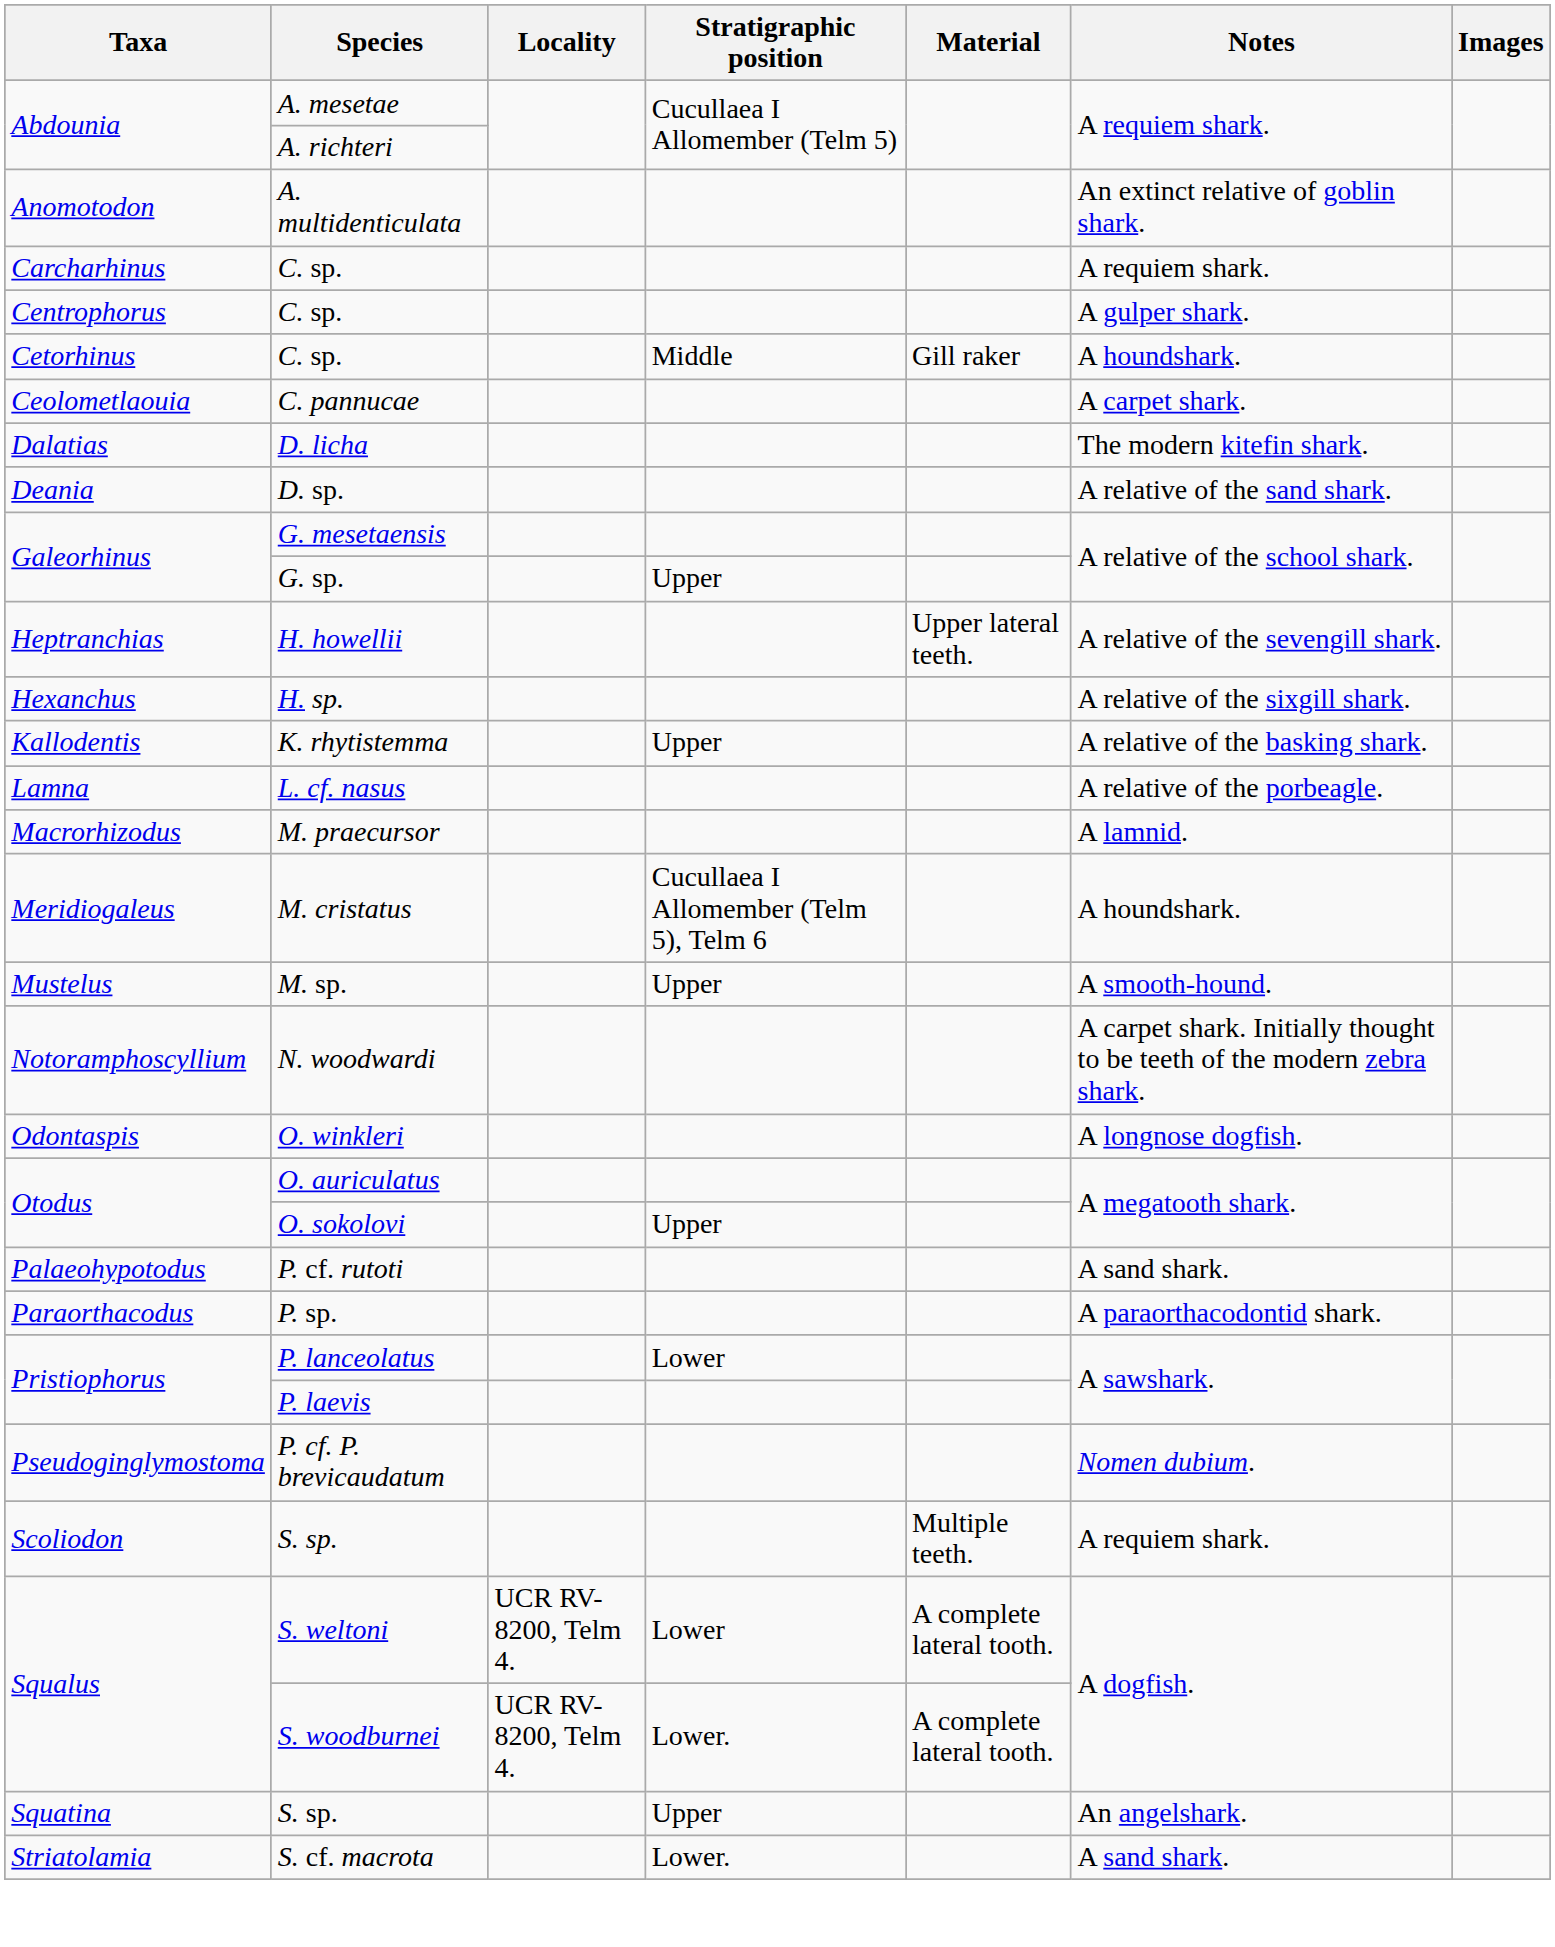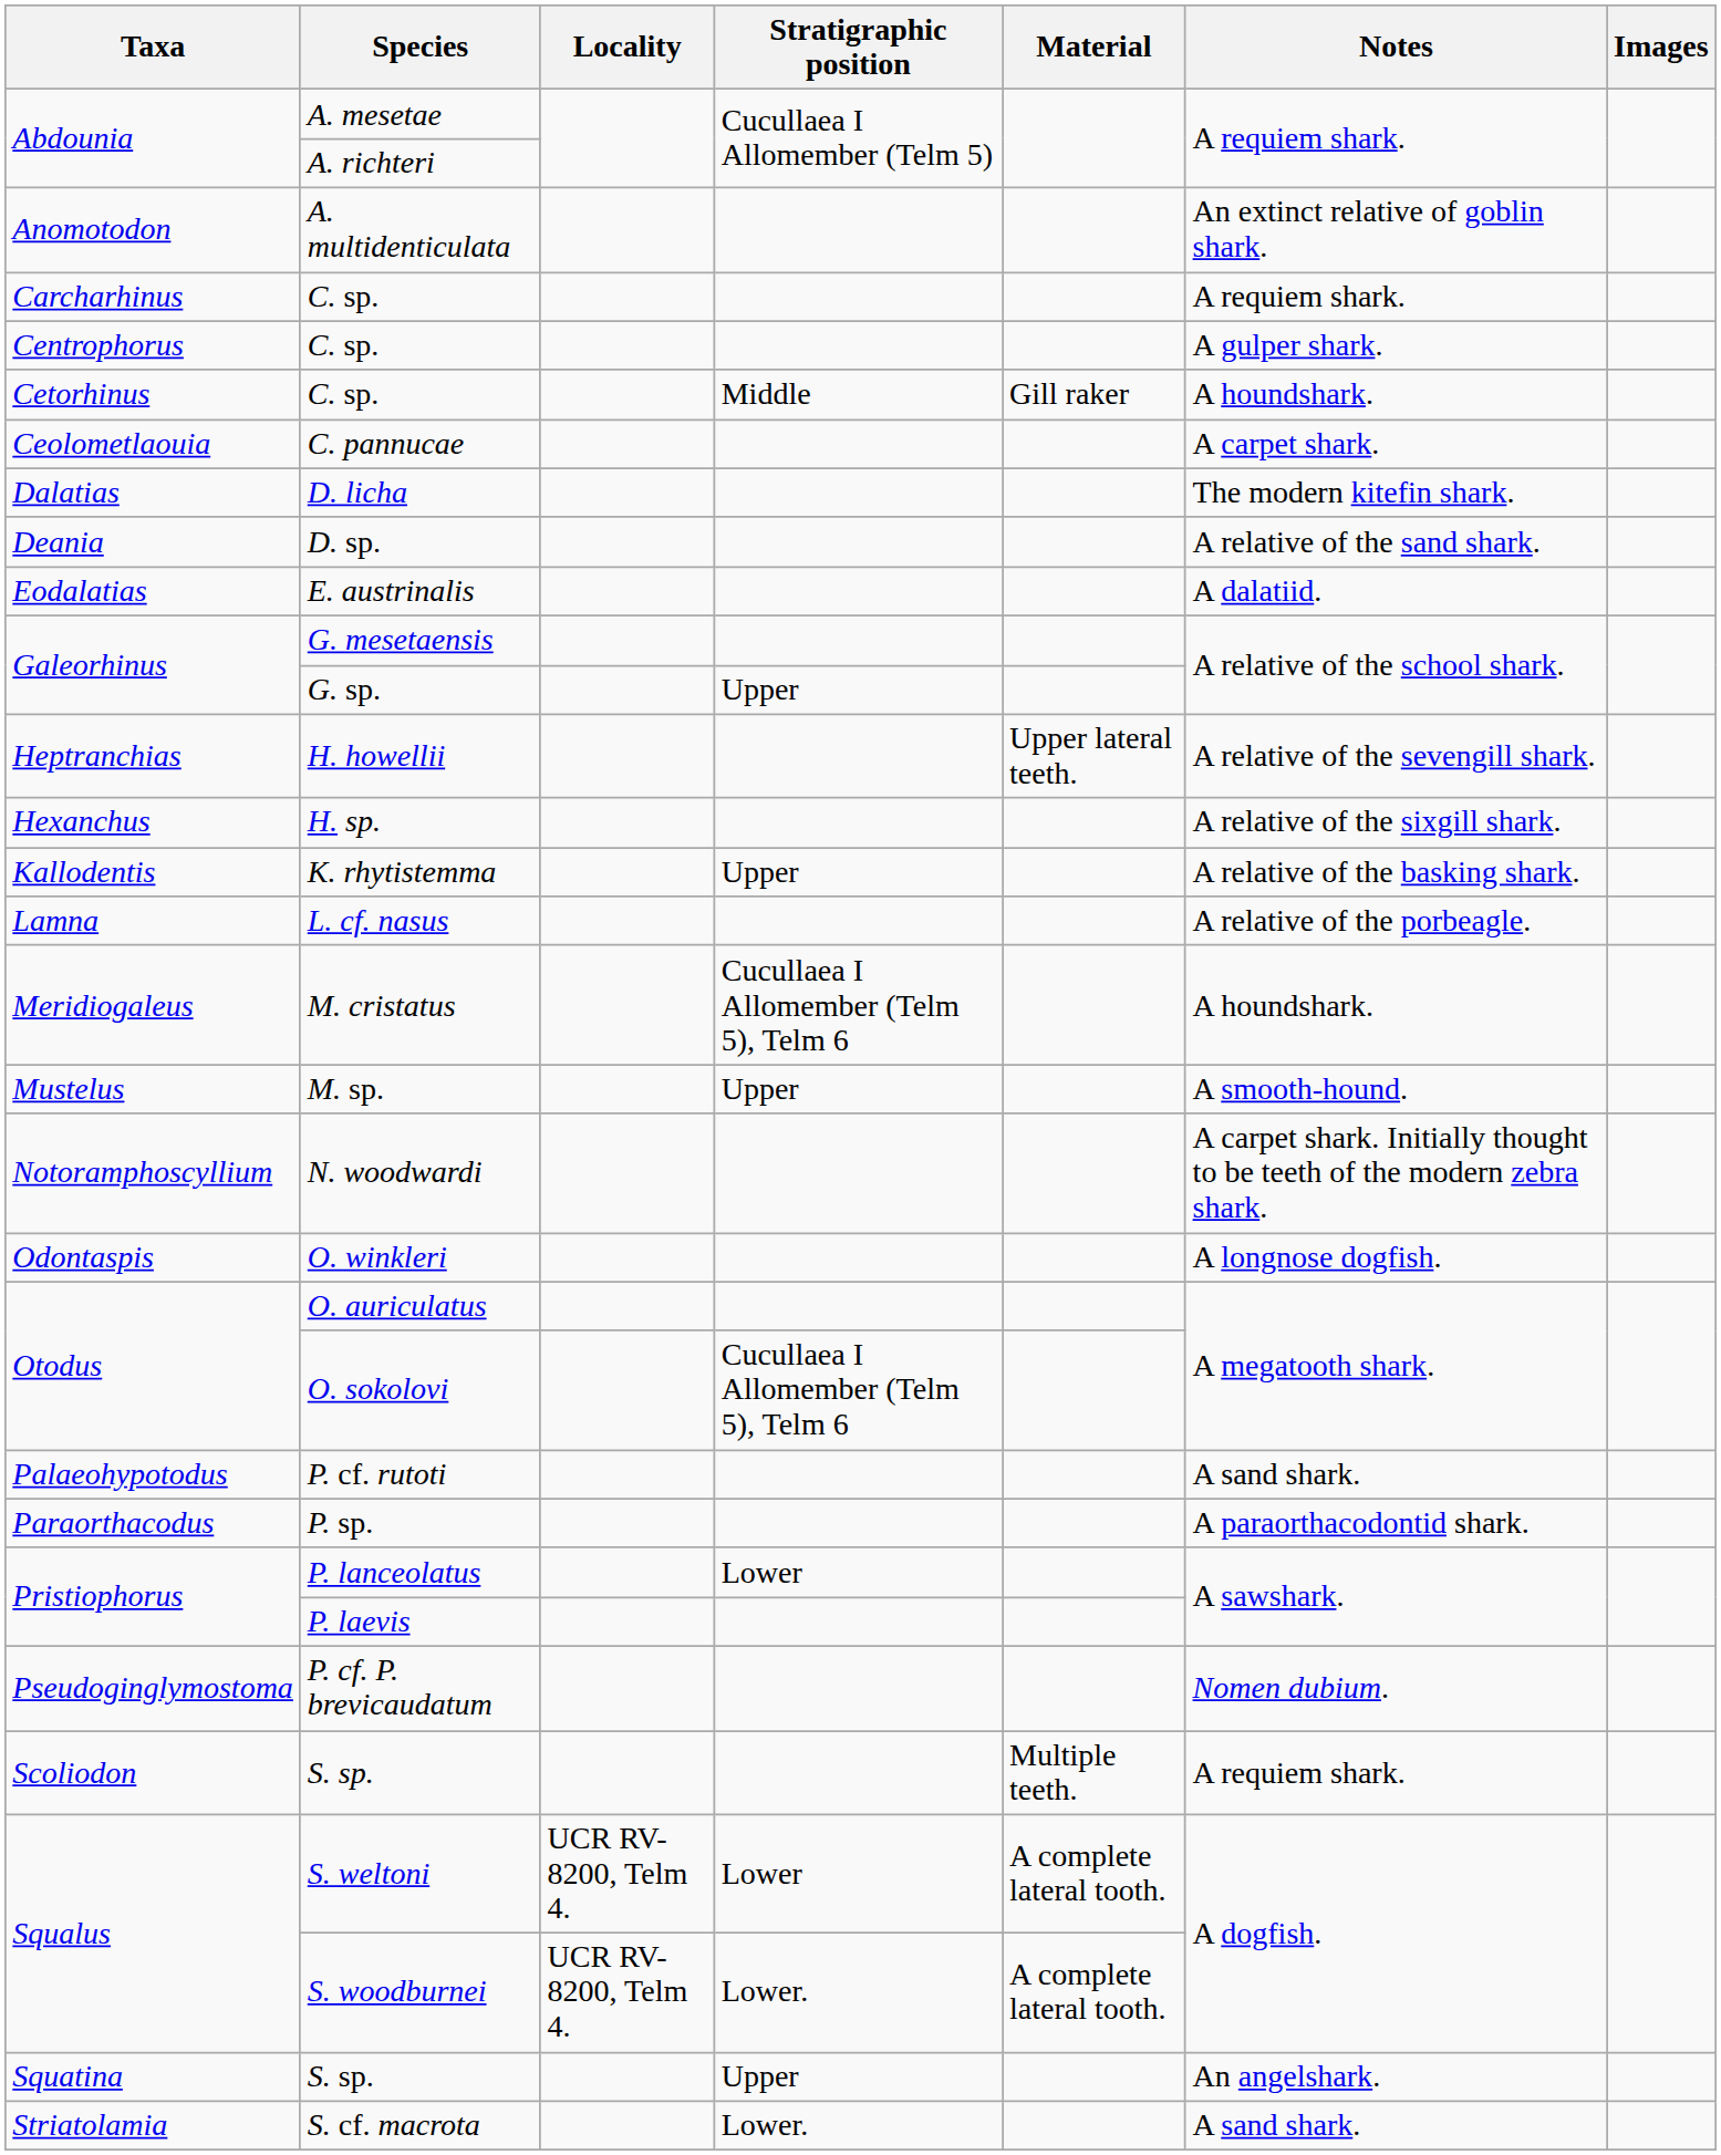+ row: Eodalatias | E. austrinalis | A dalatiid.
- row: Macrorhizodus | M. praecursor | A lamnid.
O. sokolovi | Stratigraphic position: Upper -> Cucullaea I Allomember (Telm 5), Telm 6
